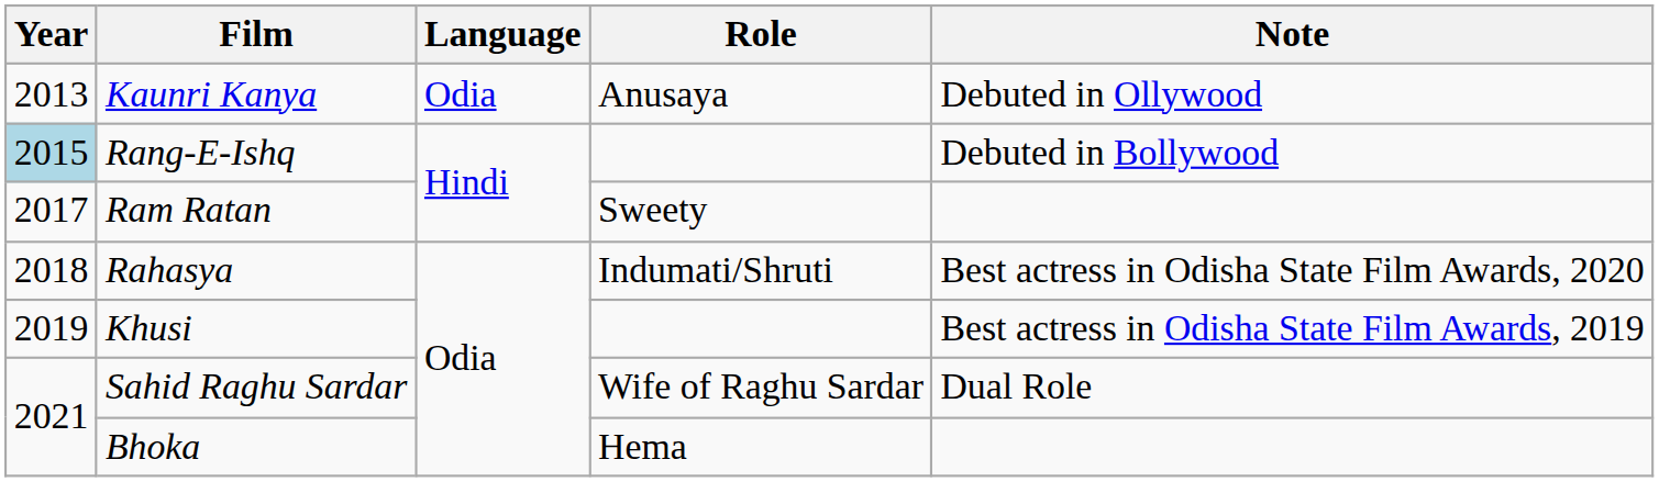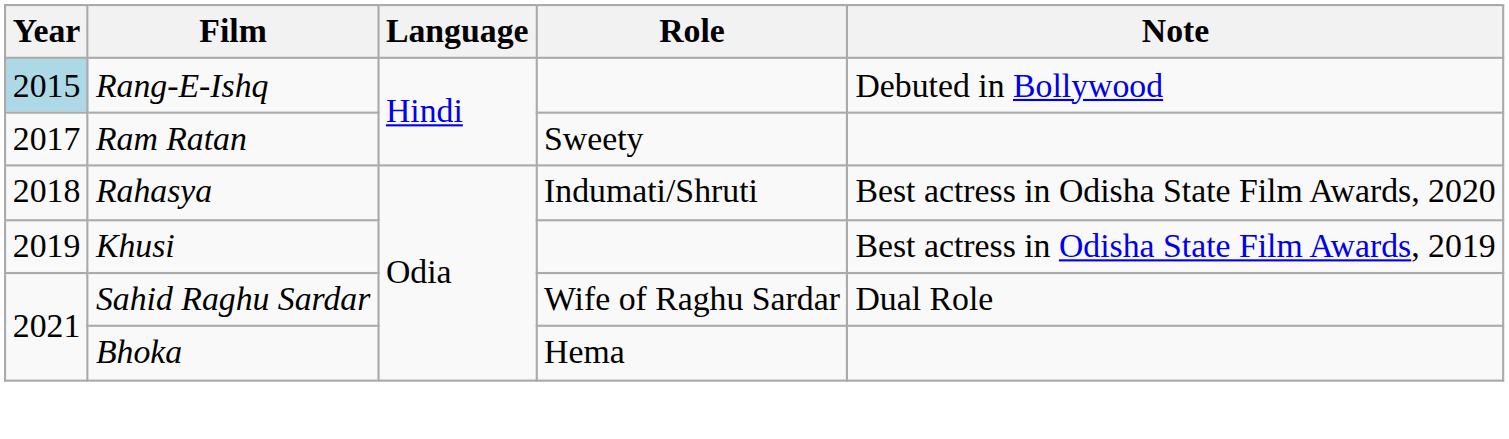- row: 2013 | Kaunri Kanya | Odia | Anusaya | Debuted in Ollywood
